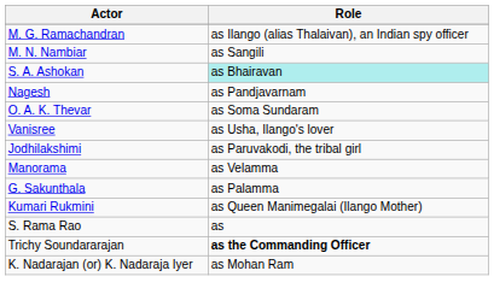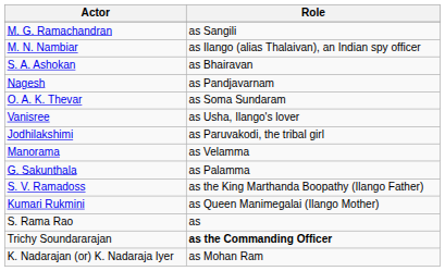M. G. Ramachandran | Role: as Ilango (alias Thalaivan), an Indian spy officer -> as Sangili
M. N. Nambiar | Role: as Sangili -> as Ilango (alias Thalaivan), an Indian spy officer
S. A. Ashokan | Role: paleturquoise background -> no background
+ row: S. V. Ramadoss | as the King Marthanda Boopathy (Ilango Father)
